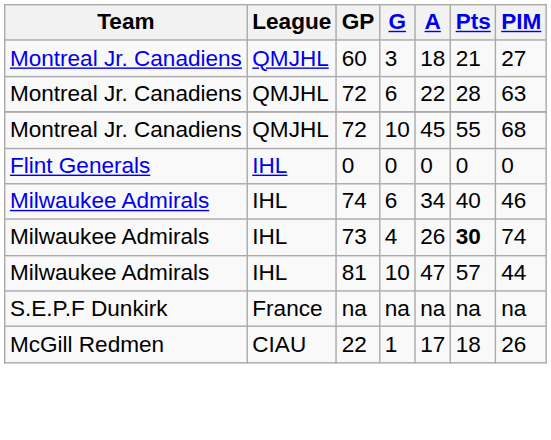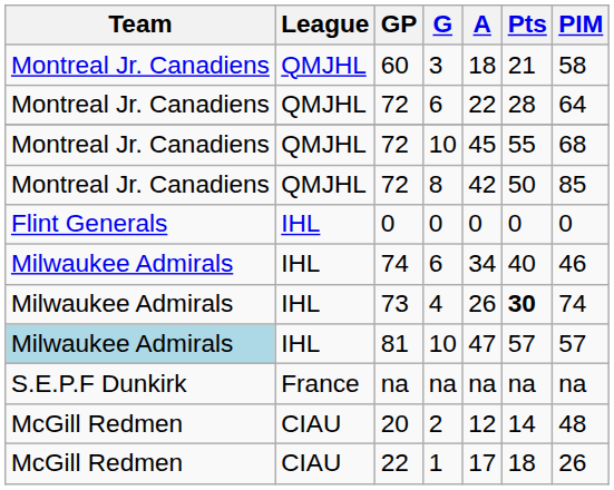60 | PIM: 27 -> 58
72 / 6 | PIM: 63 -> 64
+ row: Montreal Jr. Canadiens | QMJHL | 72 | 8 | 42 | 50 | 85
81 | Team: no background -> lightblue background
81 | PIM: 44 -> 57
+ row: McGill Redmen | CIAU | 20 | 2 | 12 | 14 | 48
